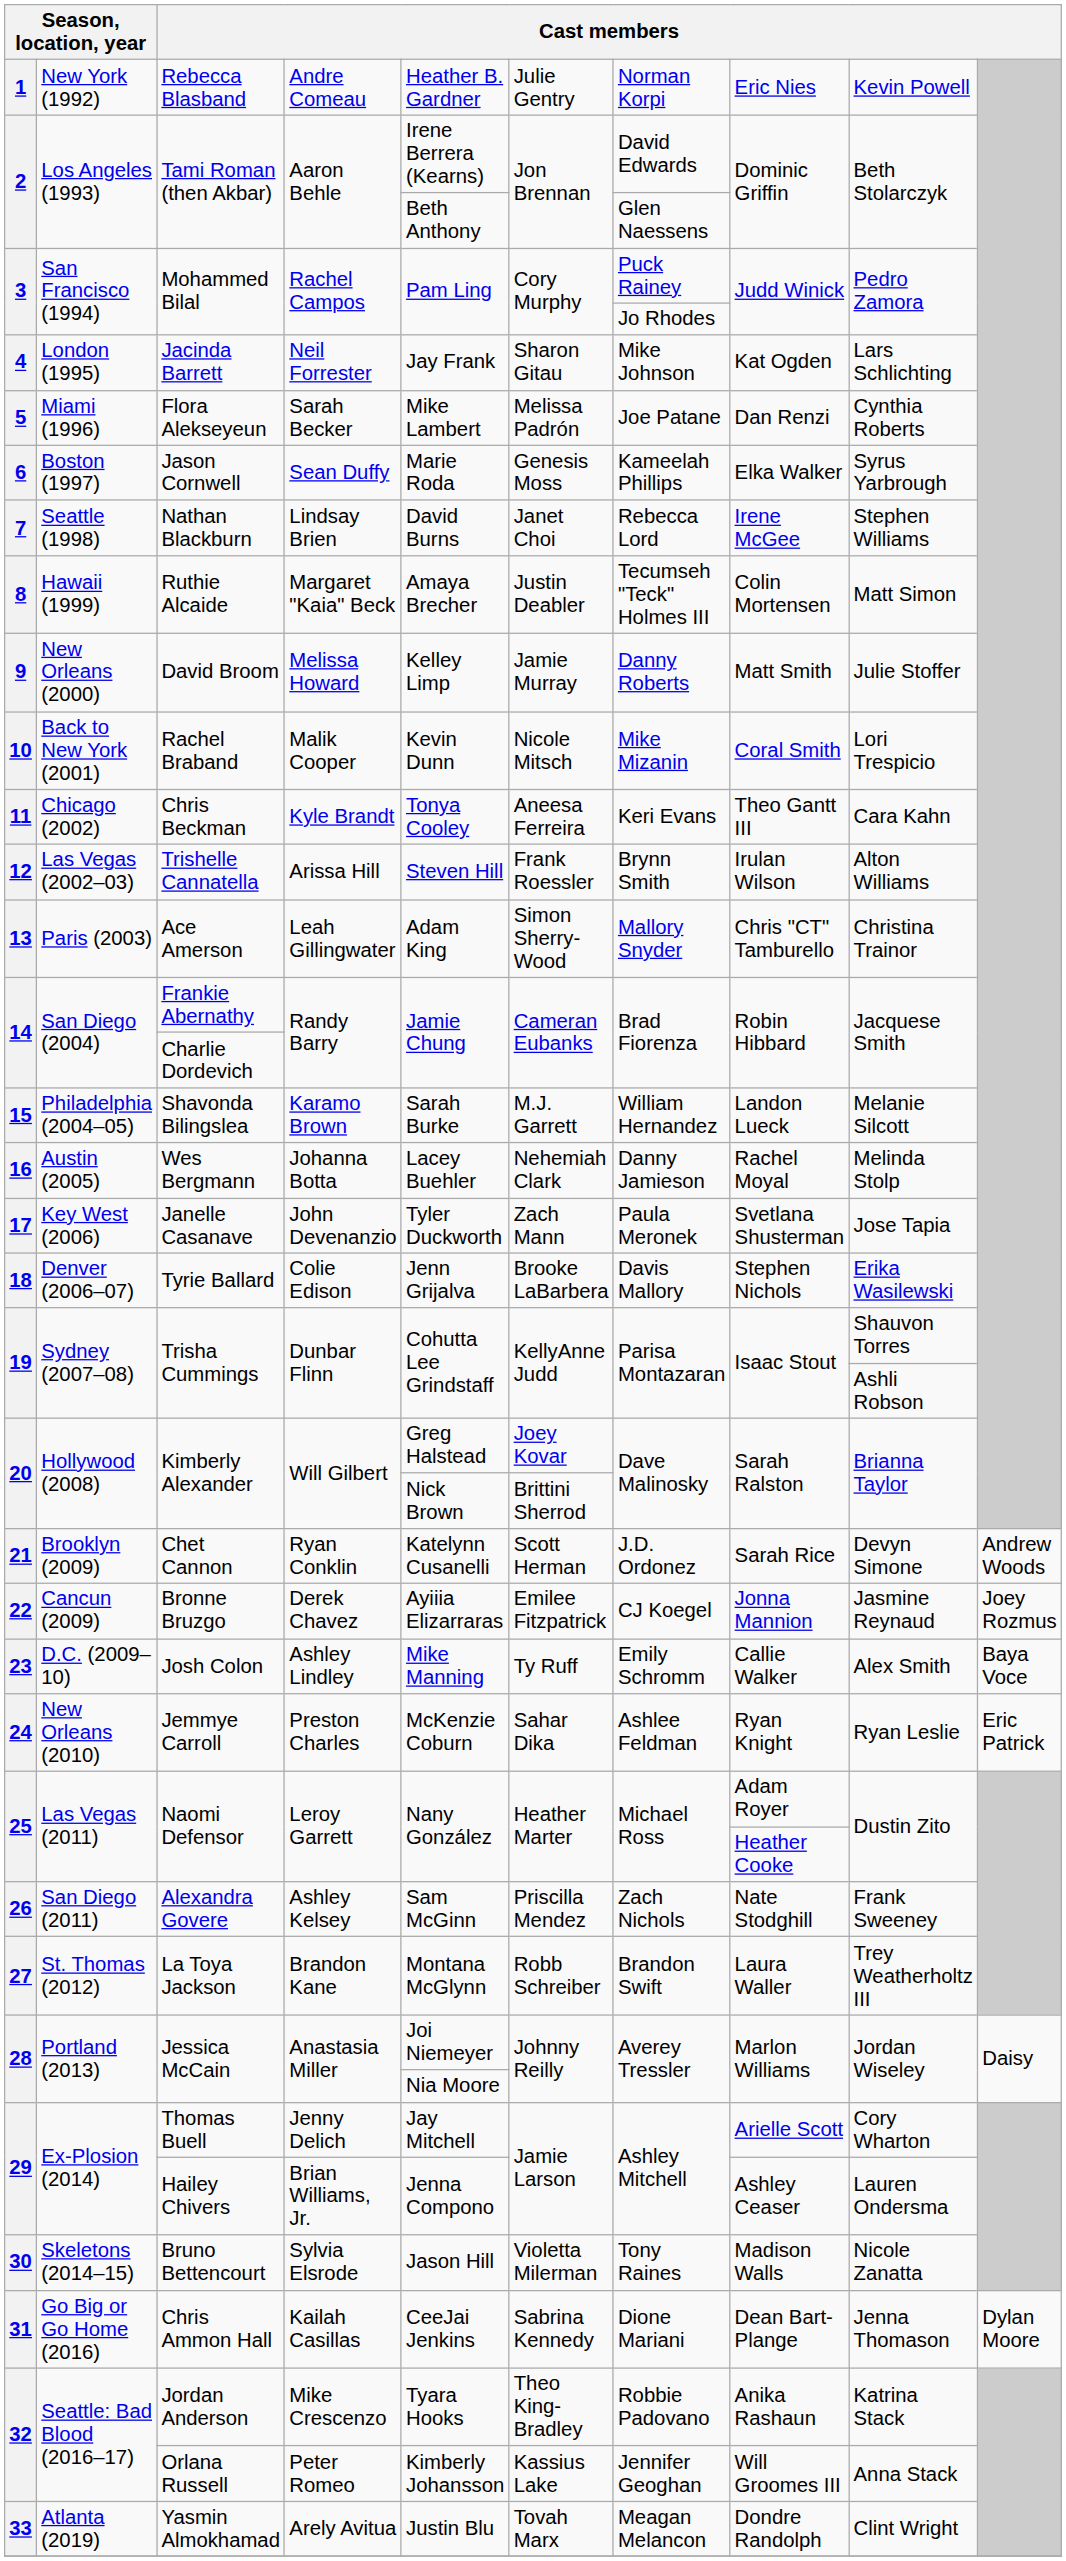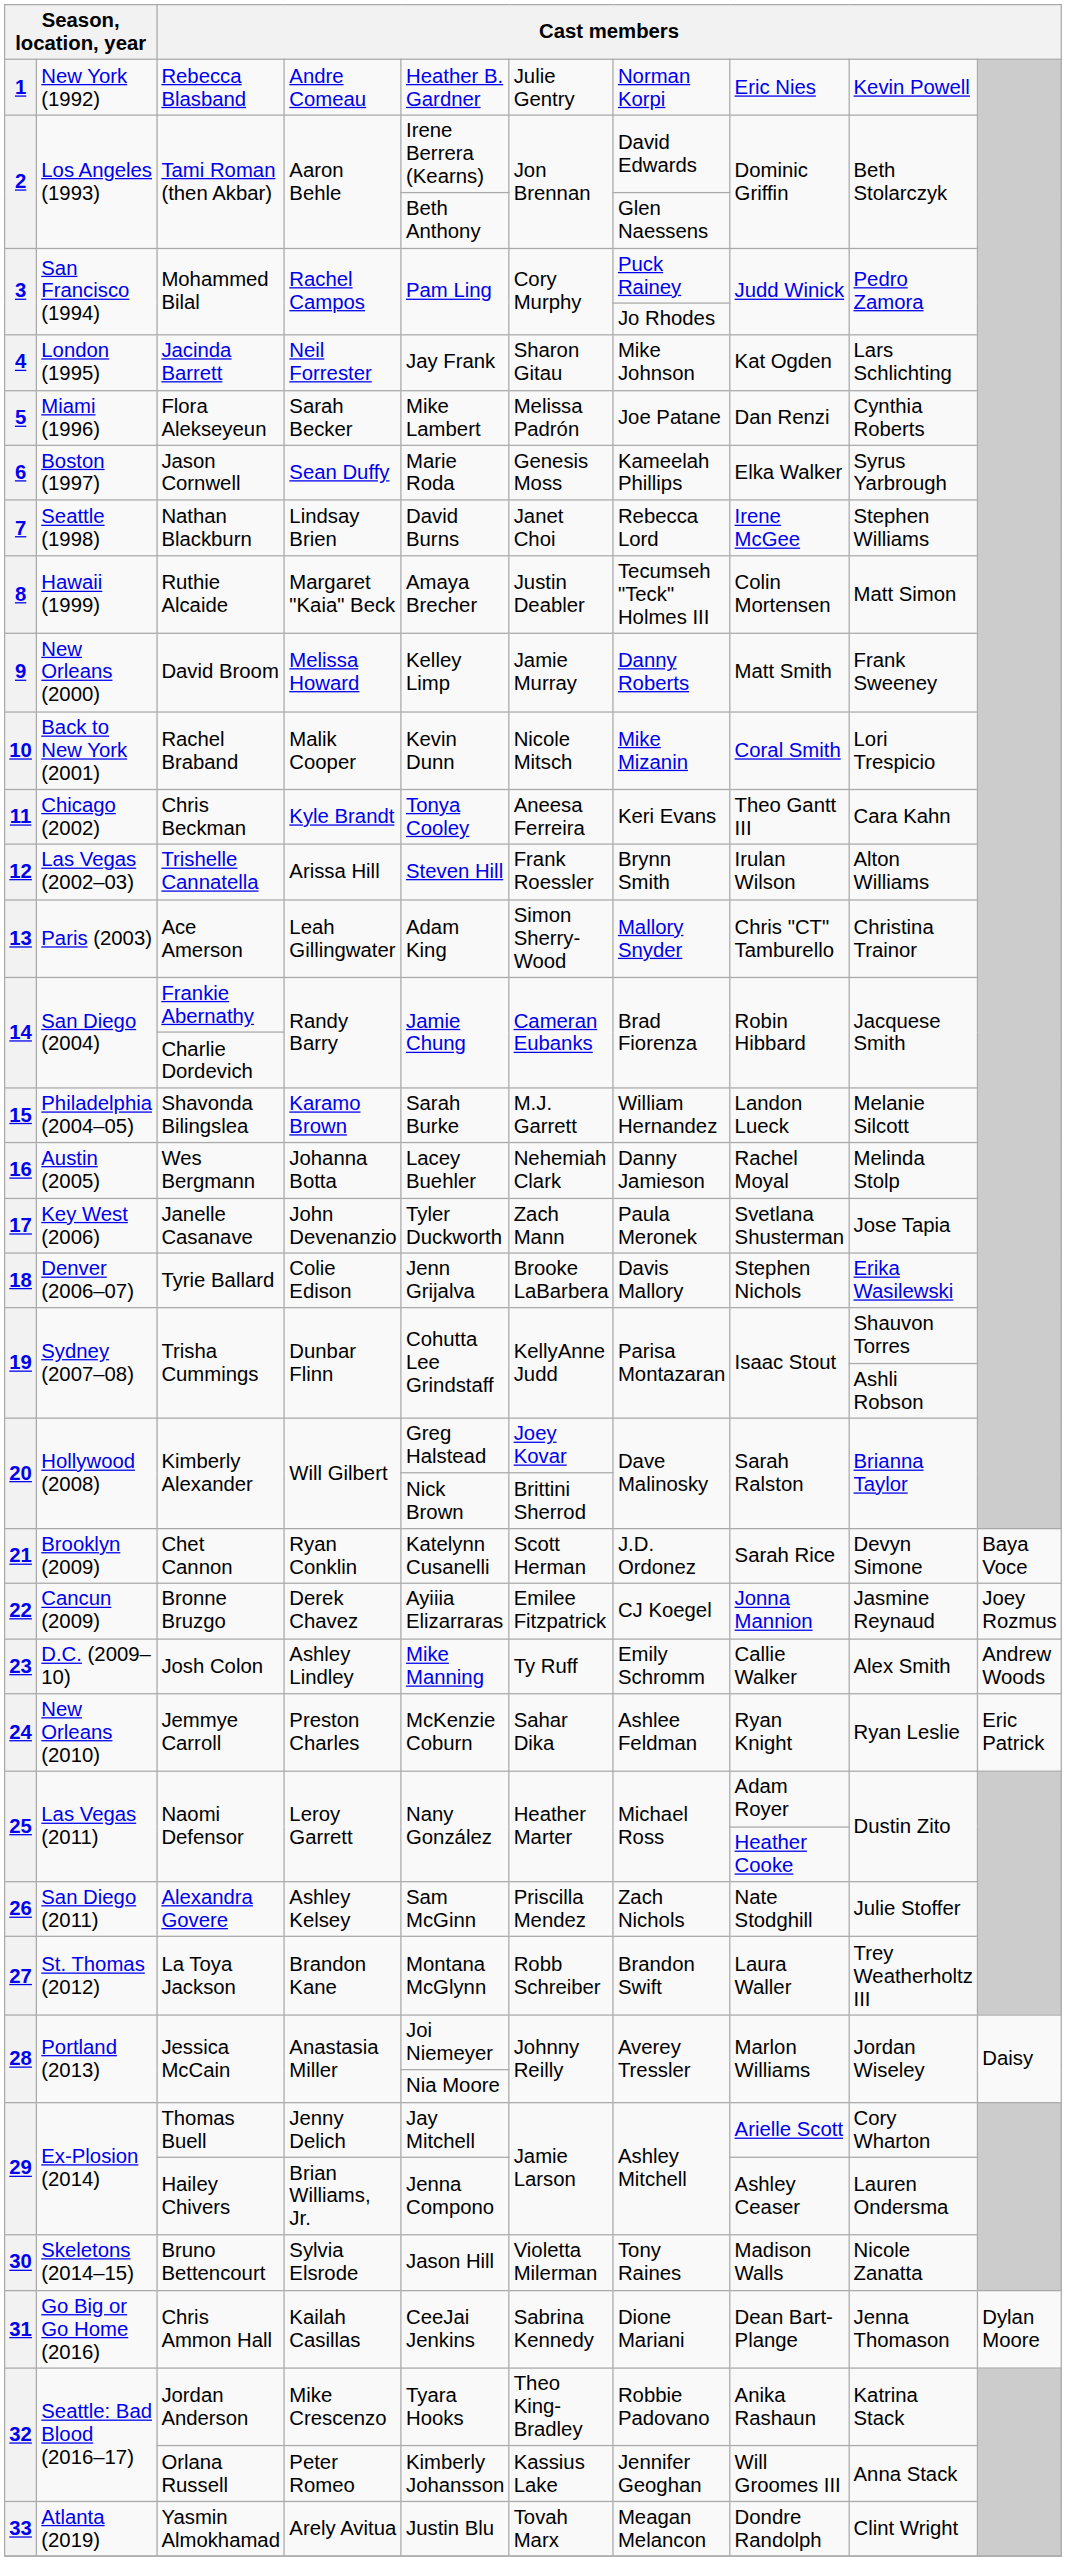David Broom | column 9: Julie Stoffer -> Frank Sweeney
Chet Cannon | column 10: Andrew Woods -> Baya Voce
Josh Colon | column 10: Baya Voce -> Andrew Woods
Alexandra Govere | column 9: Frank Sweeney -> Julie Stoffer
